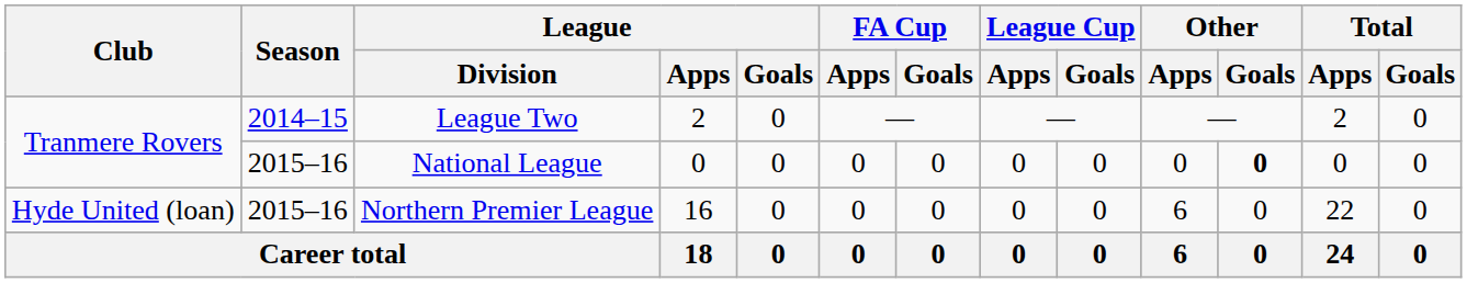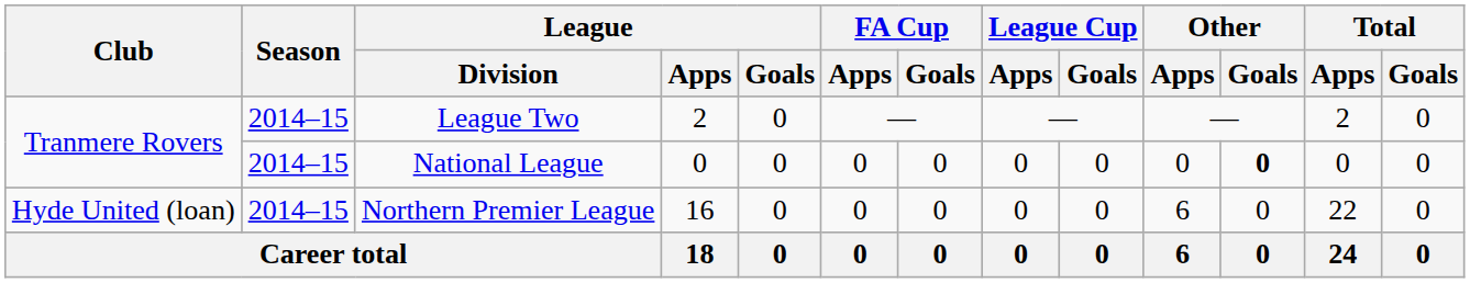National League | Season: 2015–16 -> 2014–15
Northern Premier League | Season: 2015–16 -> 2014–15
